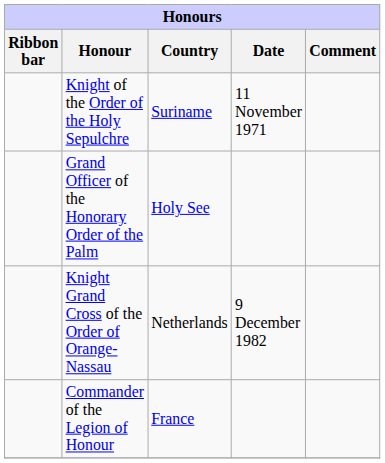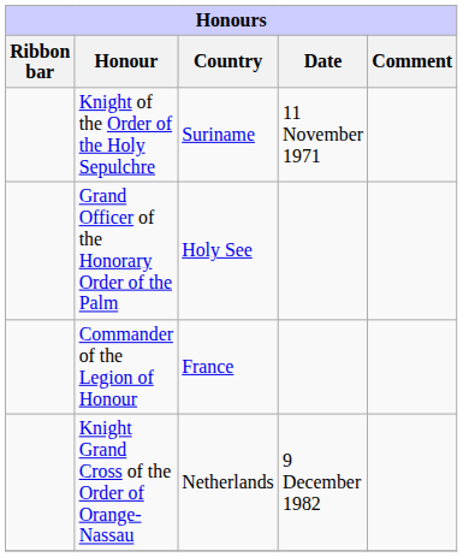rows swapped: Commander of the Legion of Honour <-> Knight Grand Cross of the Order of Orange-Nassau
